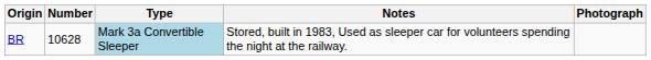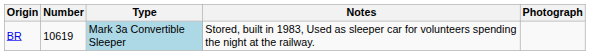BR | Number: 10628 -> 10619
